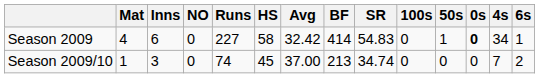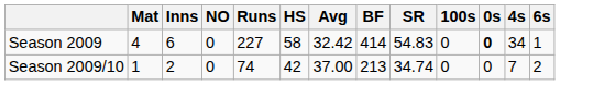- column: 50s | 1 | 0
Season 2009/10 | Inns: 3 -> 2
Season 2009/10 | HS: 45 -> 42
